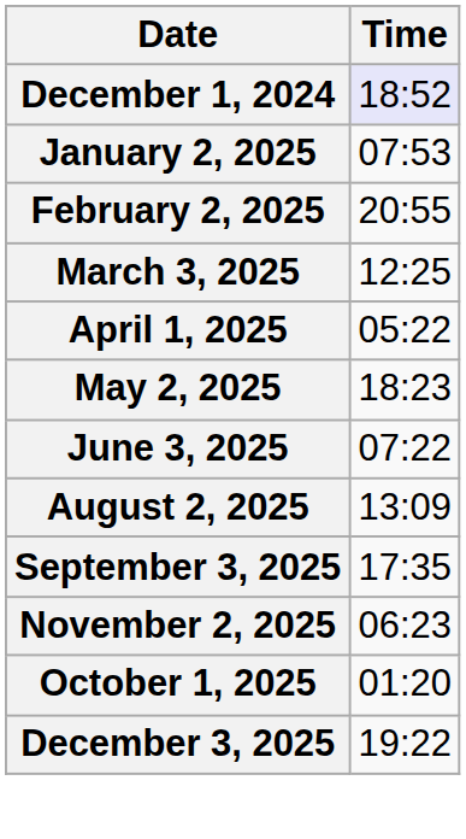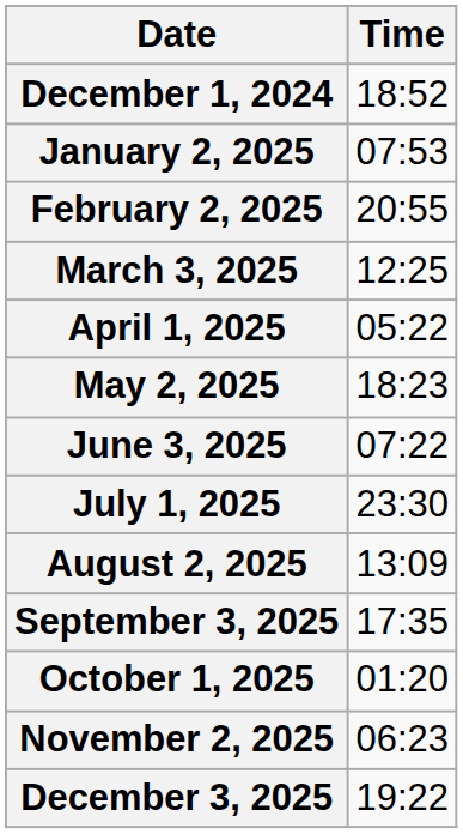December 1, 2024 | Time: lavender background -> no background
+ row: July 1, 2025 | 23:30
rows swapped: October 1, 2025 <-> November 2, 2025
